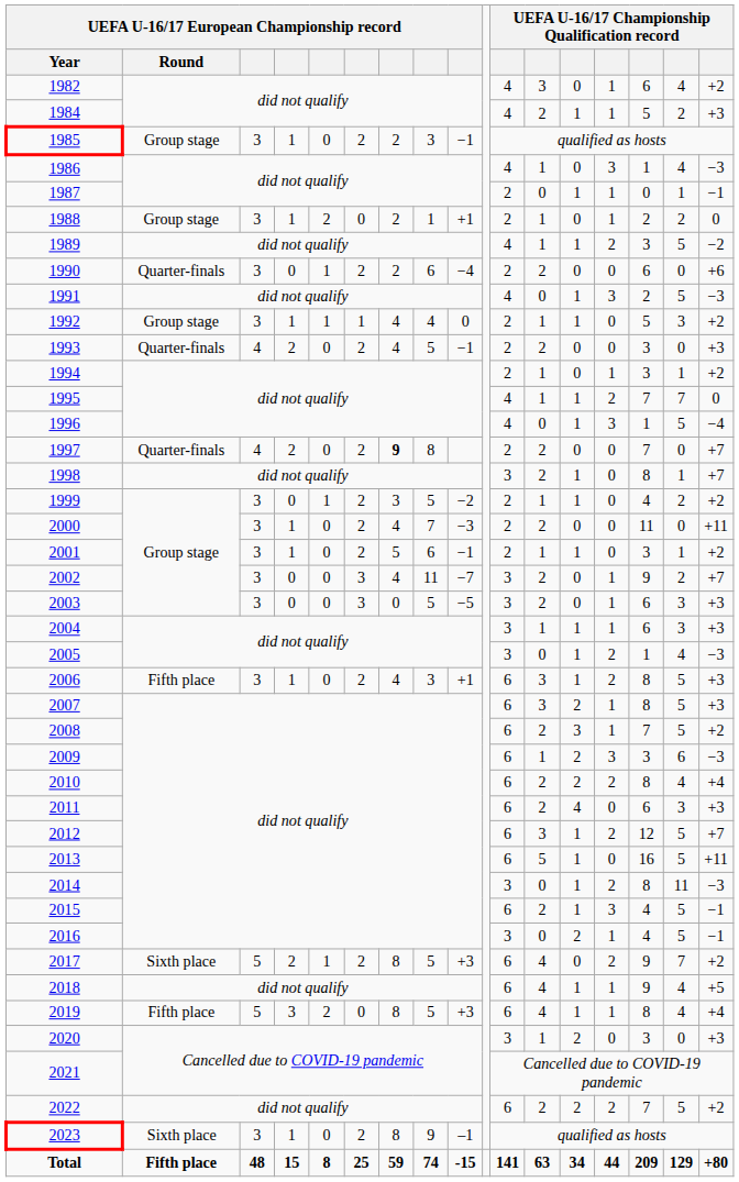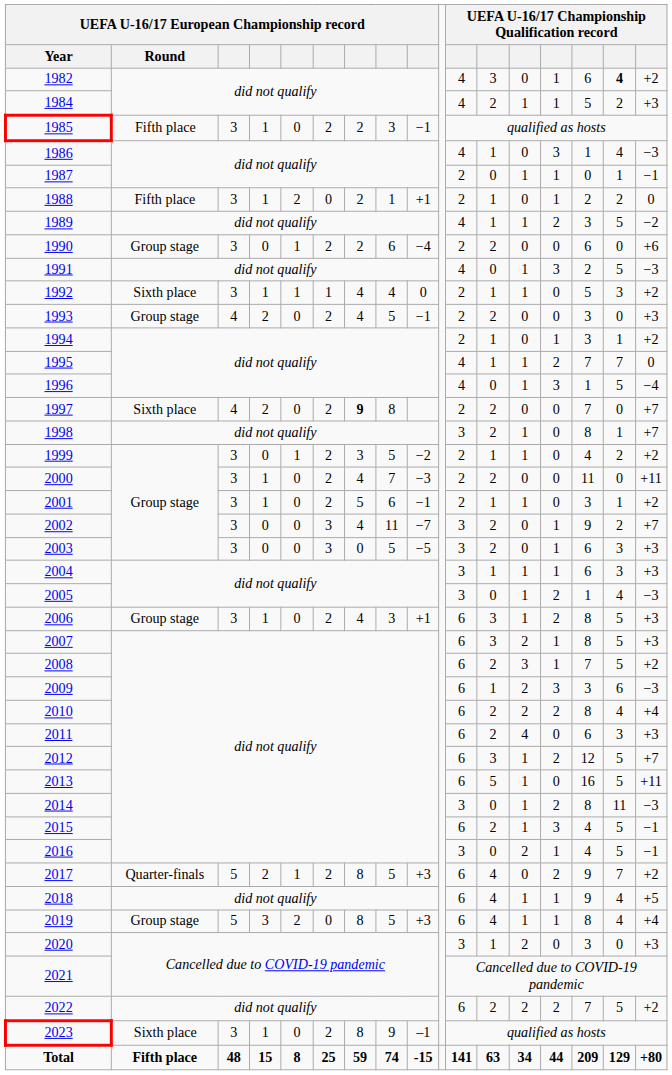1982 | column 16: normal -> bold
1985 | UEFA U-16/17 European Championship record / Round: Group stage -> Fifth place
1988 | UEFA U-16/17 European Championship record / Round: Group stage -> Fifth place
1990 | UEFA U-16/17 European Championship record / Round: Quarter-finals -> Group stage
1992 | UEFA U-16/17 European Championship record / Round: Group stage -> Sixth place
1993 | UEFA U-16/17 European Championship record / Round: Quarter-finals -> Group stage
1997 | UEFA U-16/17 European Championship record / Round: Quarter-finals -> Sixth place
2006 | UEFA U-16/17 European Championship record / Round: Fifth place -> Group stage
2017 | UEFA U-16/17 European Championship record / Round: Sixth place -> Quarter-finals
2019 | UEFA U-16/17 European Championship record / Round: Fifth place -> Group stage
